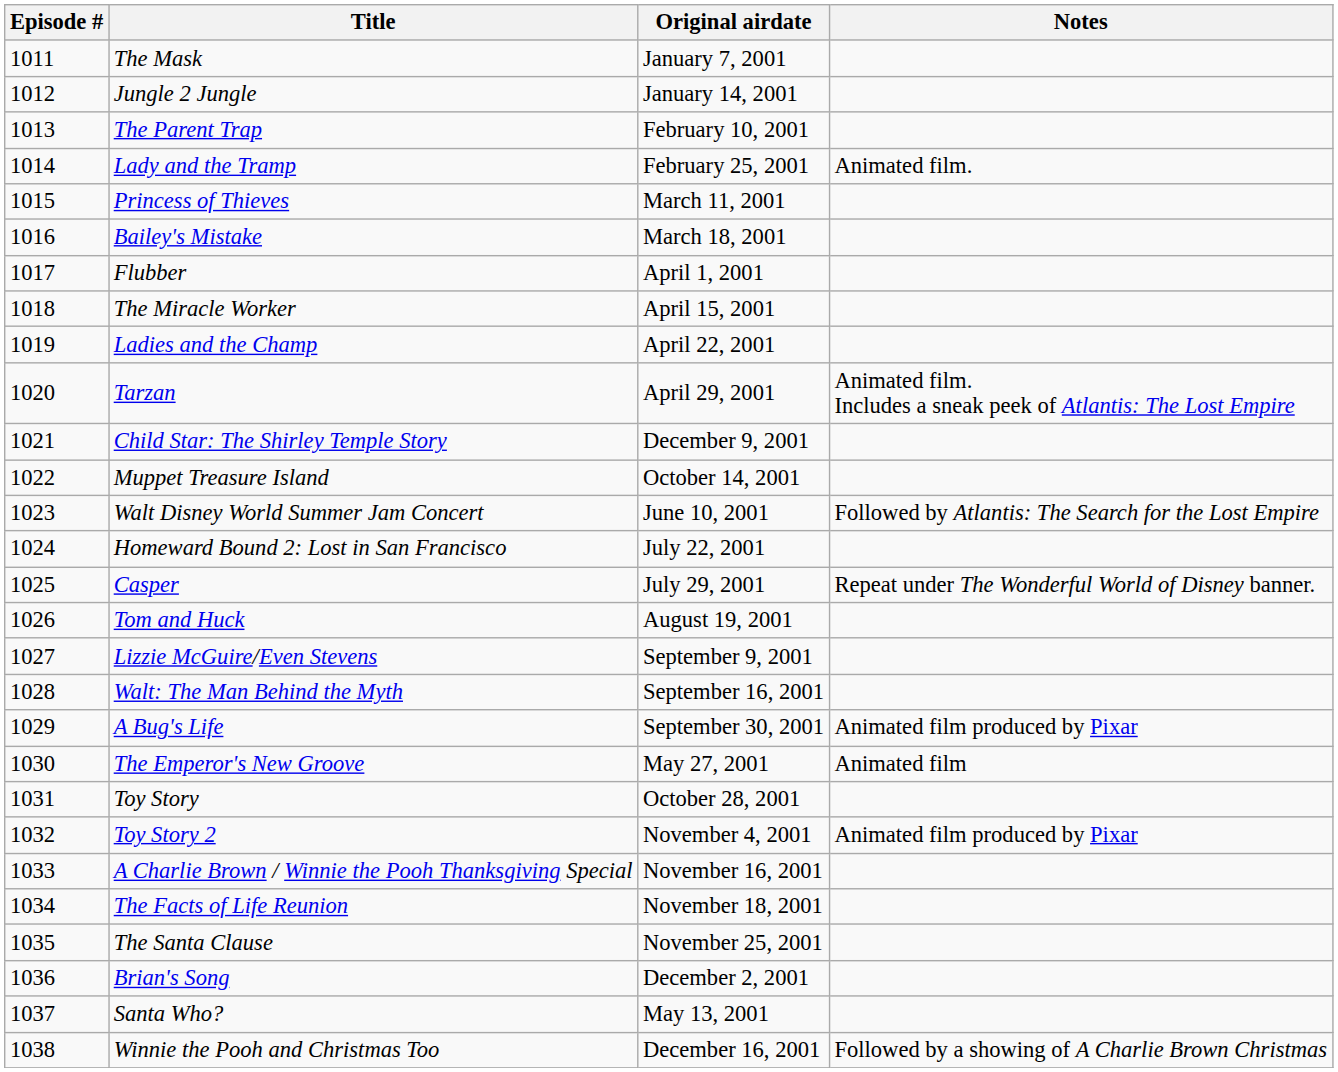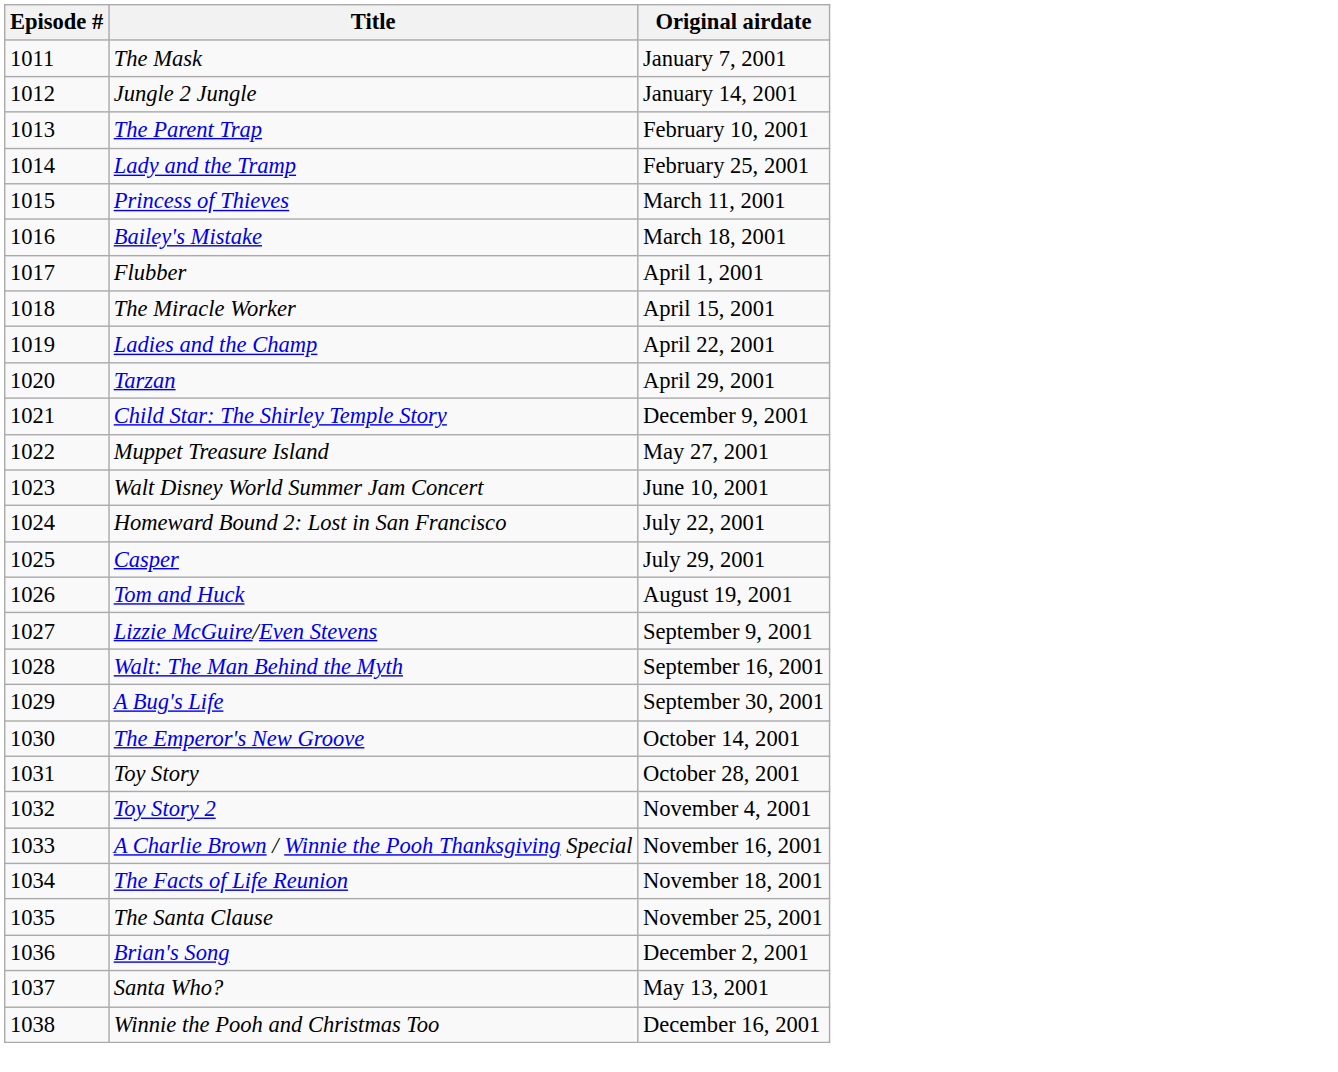- column: Notes | Animated film. | Animated film. Includes a sneak peek of Atlantis: The Lost Empire | Followed by Atlantis: The Search for the Lost Empire | Repeat under The Wonderful World of Disney banner. | Animated film produced by Pixar | Animated film | Animated film produced by Pixar | Followed by a showing of A Charlie Brown Christmas
Muppet Treasure Island | Original airdate: October 14, 2001 -> May 27, 2001
The Emperor's New Groove | Original airdate: May 27, 2001 -> October 14, 2001
